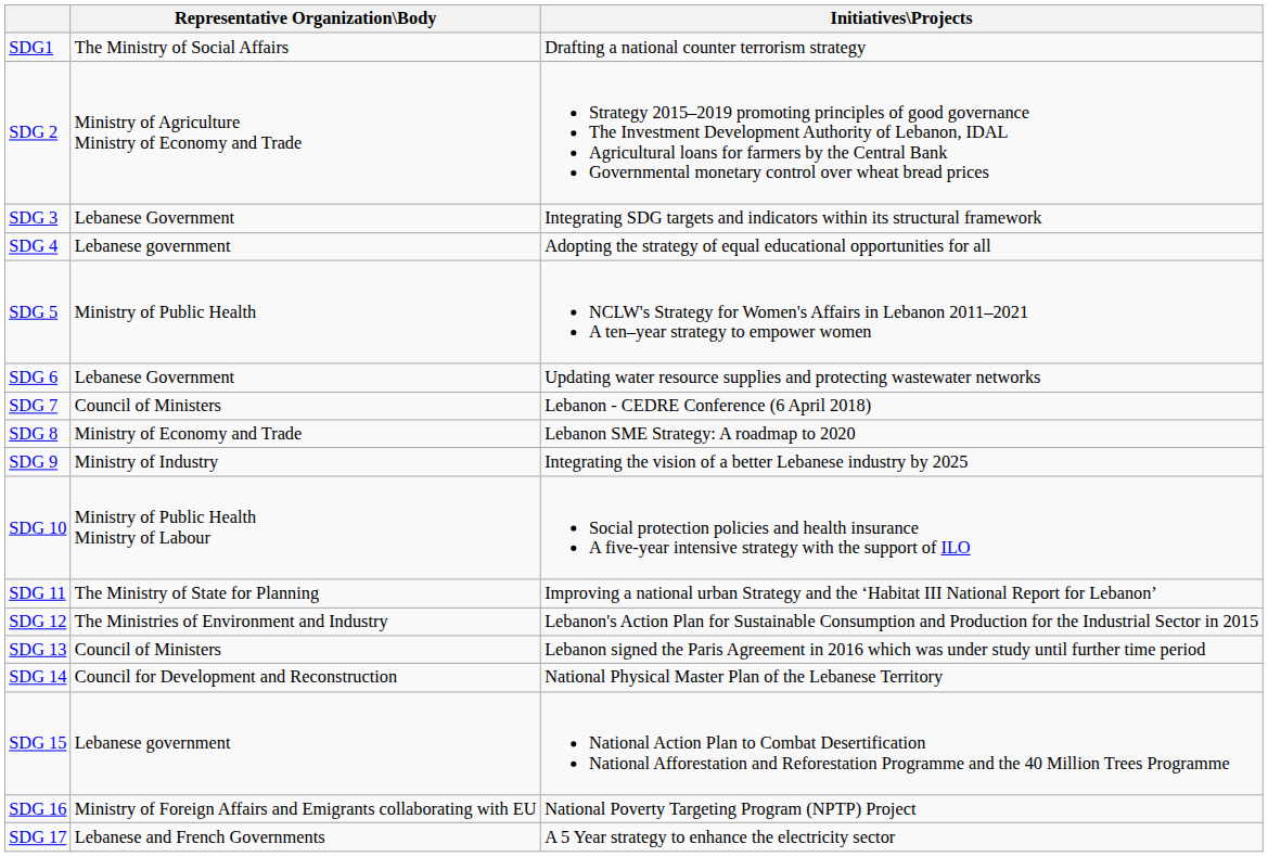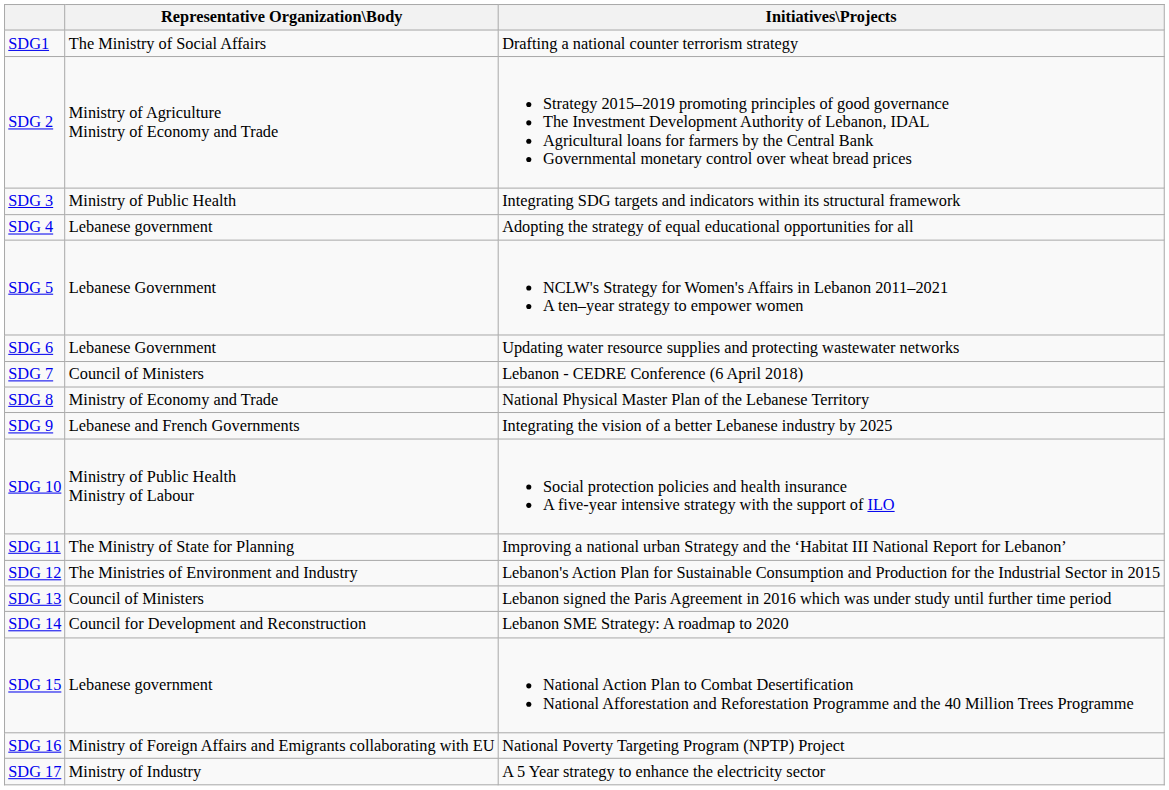SDG 3 | Representative Organization\Body: Lebanese Government -> Ministry of Public Health
SDG 5 | Representative Organization\Body: Ministry of Public Health -> Lebanese Government
SDG 8 | Initiatives\Projects: Lebanon SME Strategy: A roadmap to 2020 -> National Physical Master Plan of the Lebanese Territory
SDG 9 | Representative Organization\Body: Ministry of Industry -> Lebanese and French Governments
SDG 14 | Initiatives\Projects: National Physical Master Plan of the Lebanese Territory -> Lebanon SME Strategy: A roadmap to 2020
SDG 17 | Representative Organization\Body: Lebanese and French Governments -> Ministry of Industry
